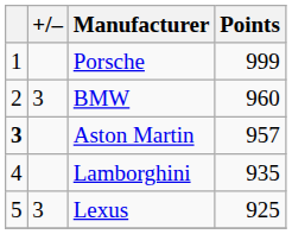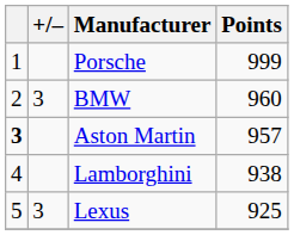Lamborghini | Points: 935 -> 938
